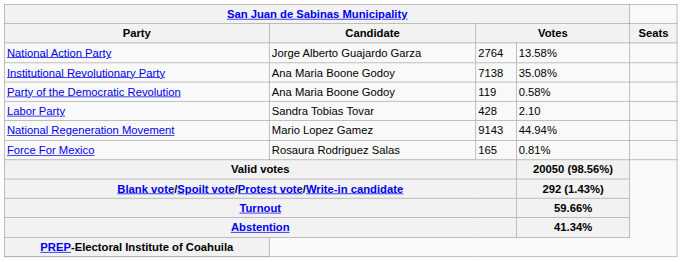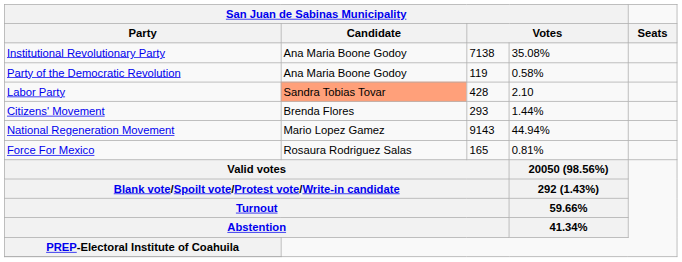- row: National Action Party | Jorge Alberto Guajardo Garza | 2764 | 13.58%
Labor Party | San Juan de Sabinas Municipality / Candidate: no background -> lightsalmon background
+ row: Citizens' Movement | Brenda Flores | 293 | 1.44%
